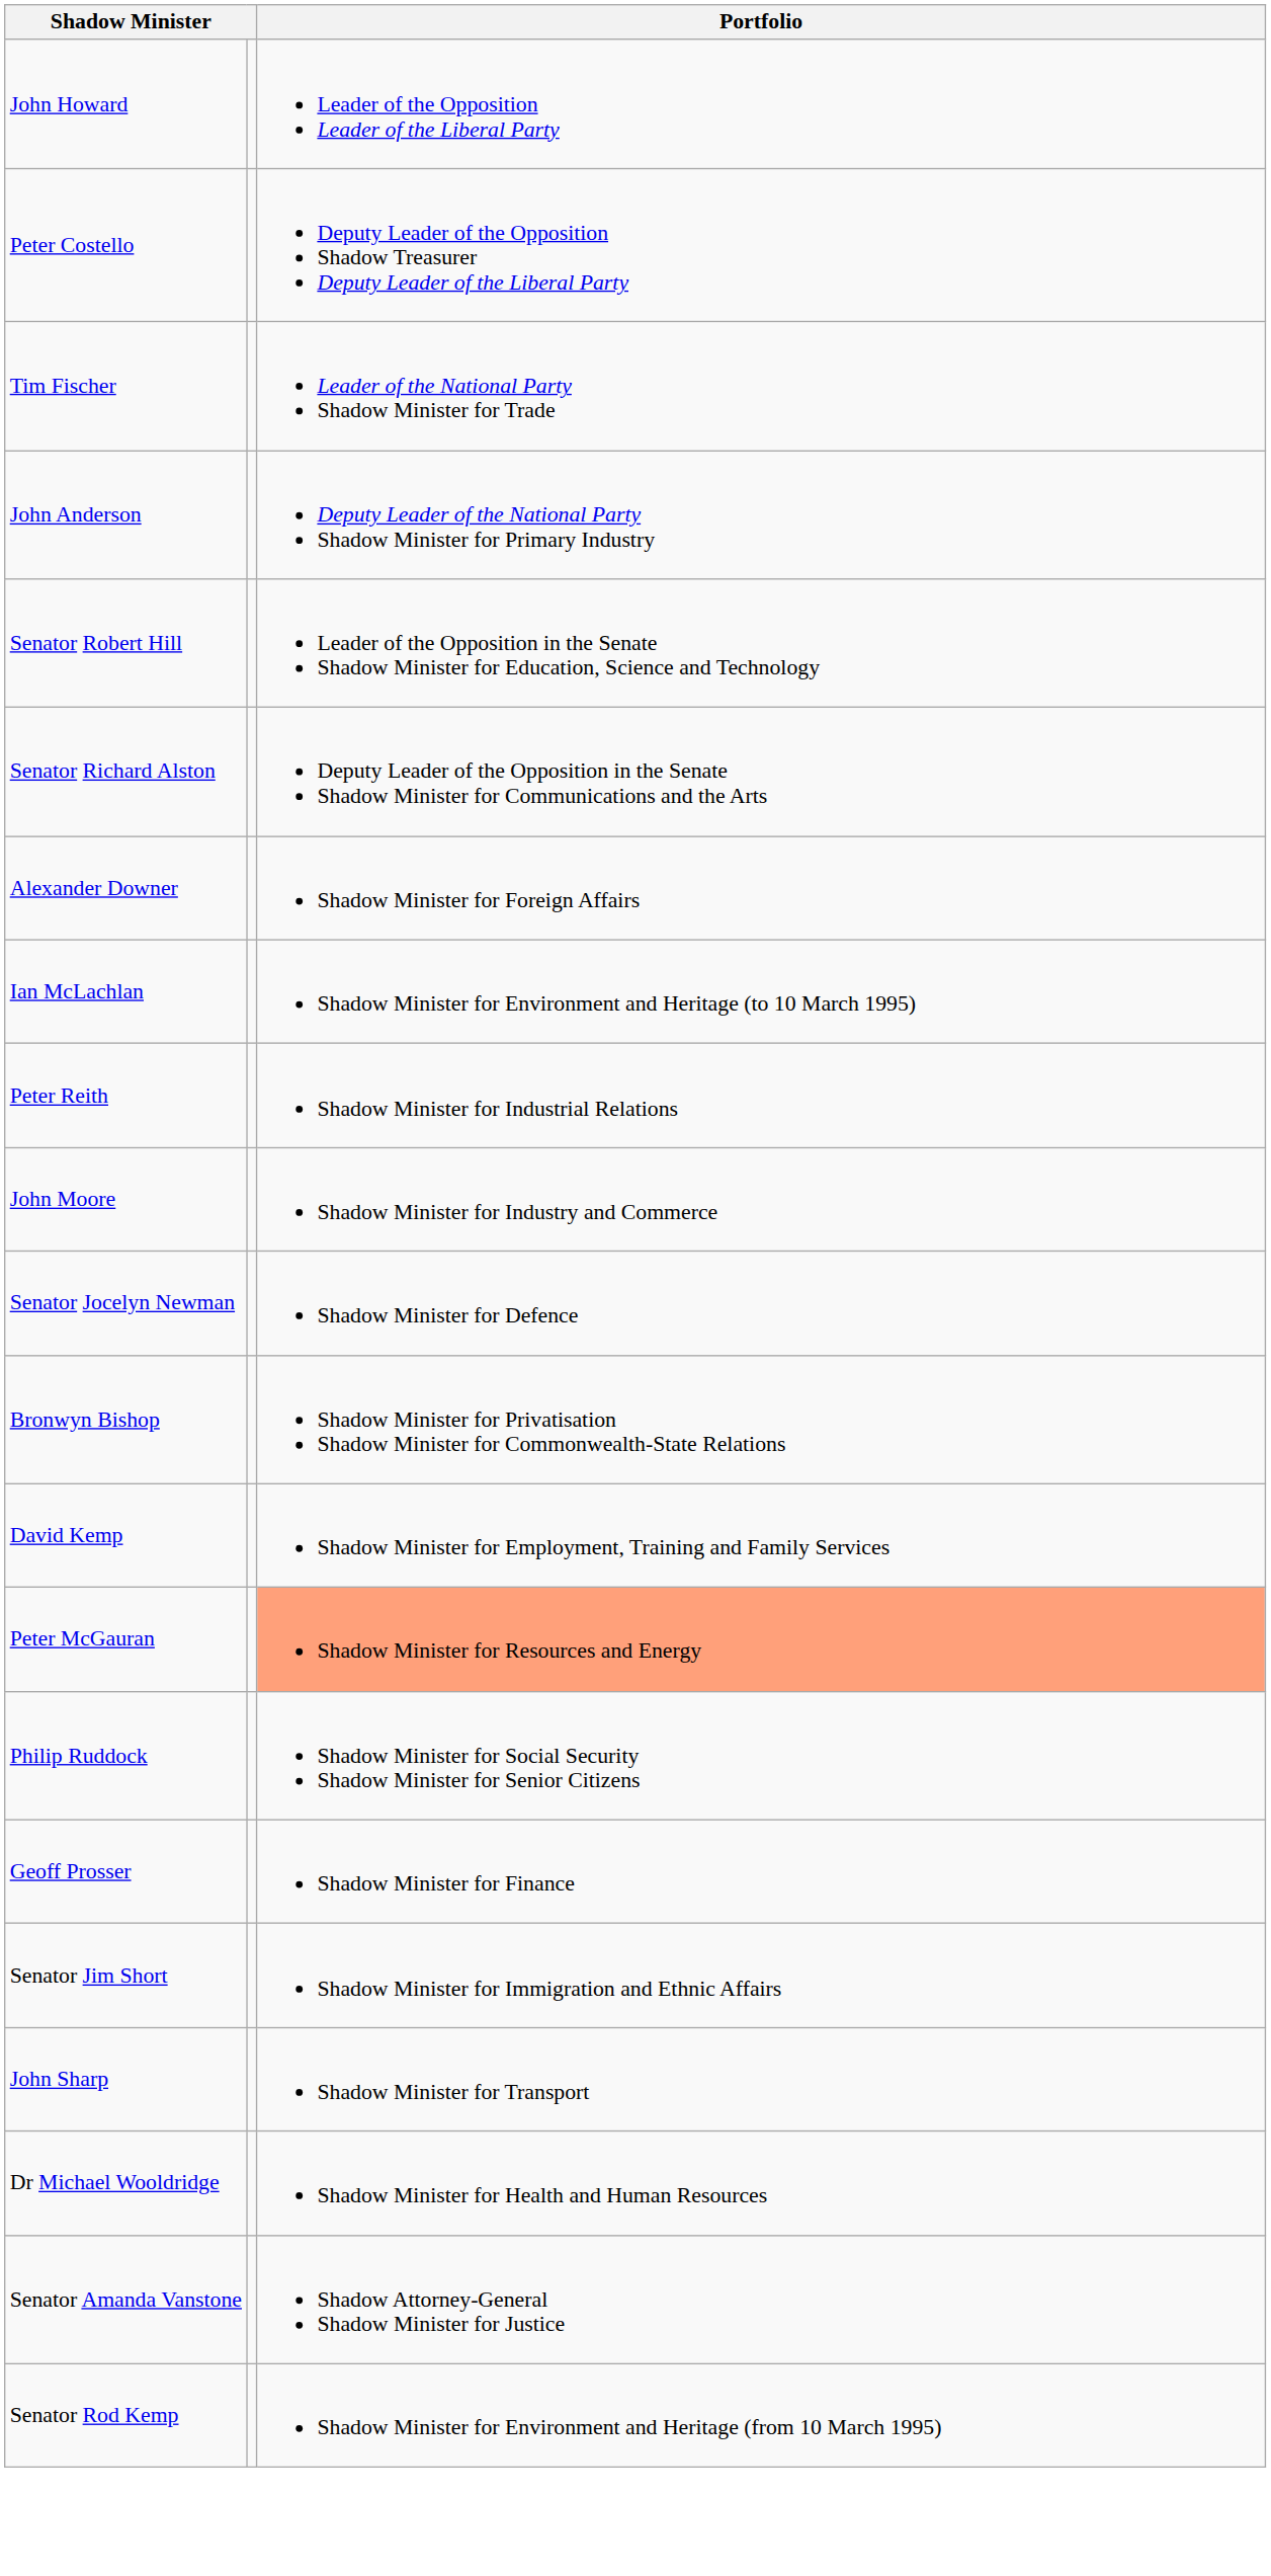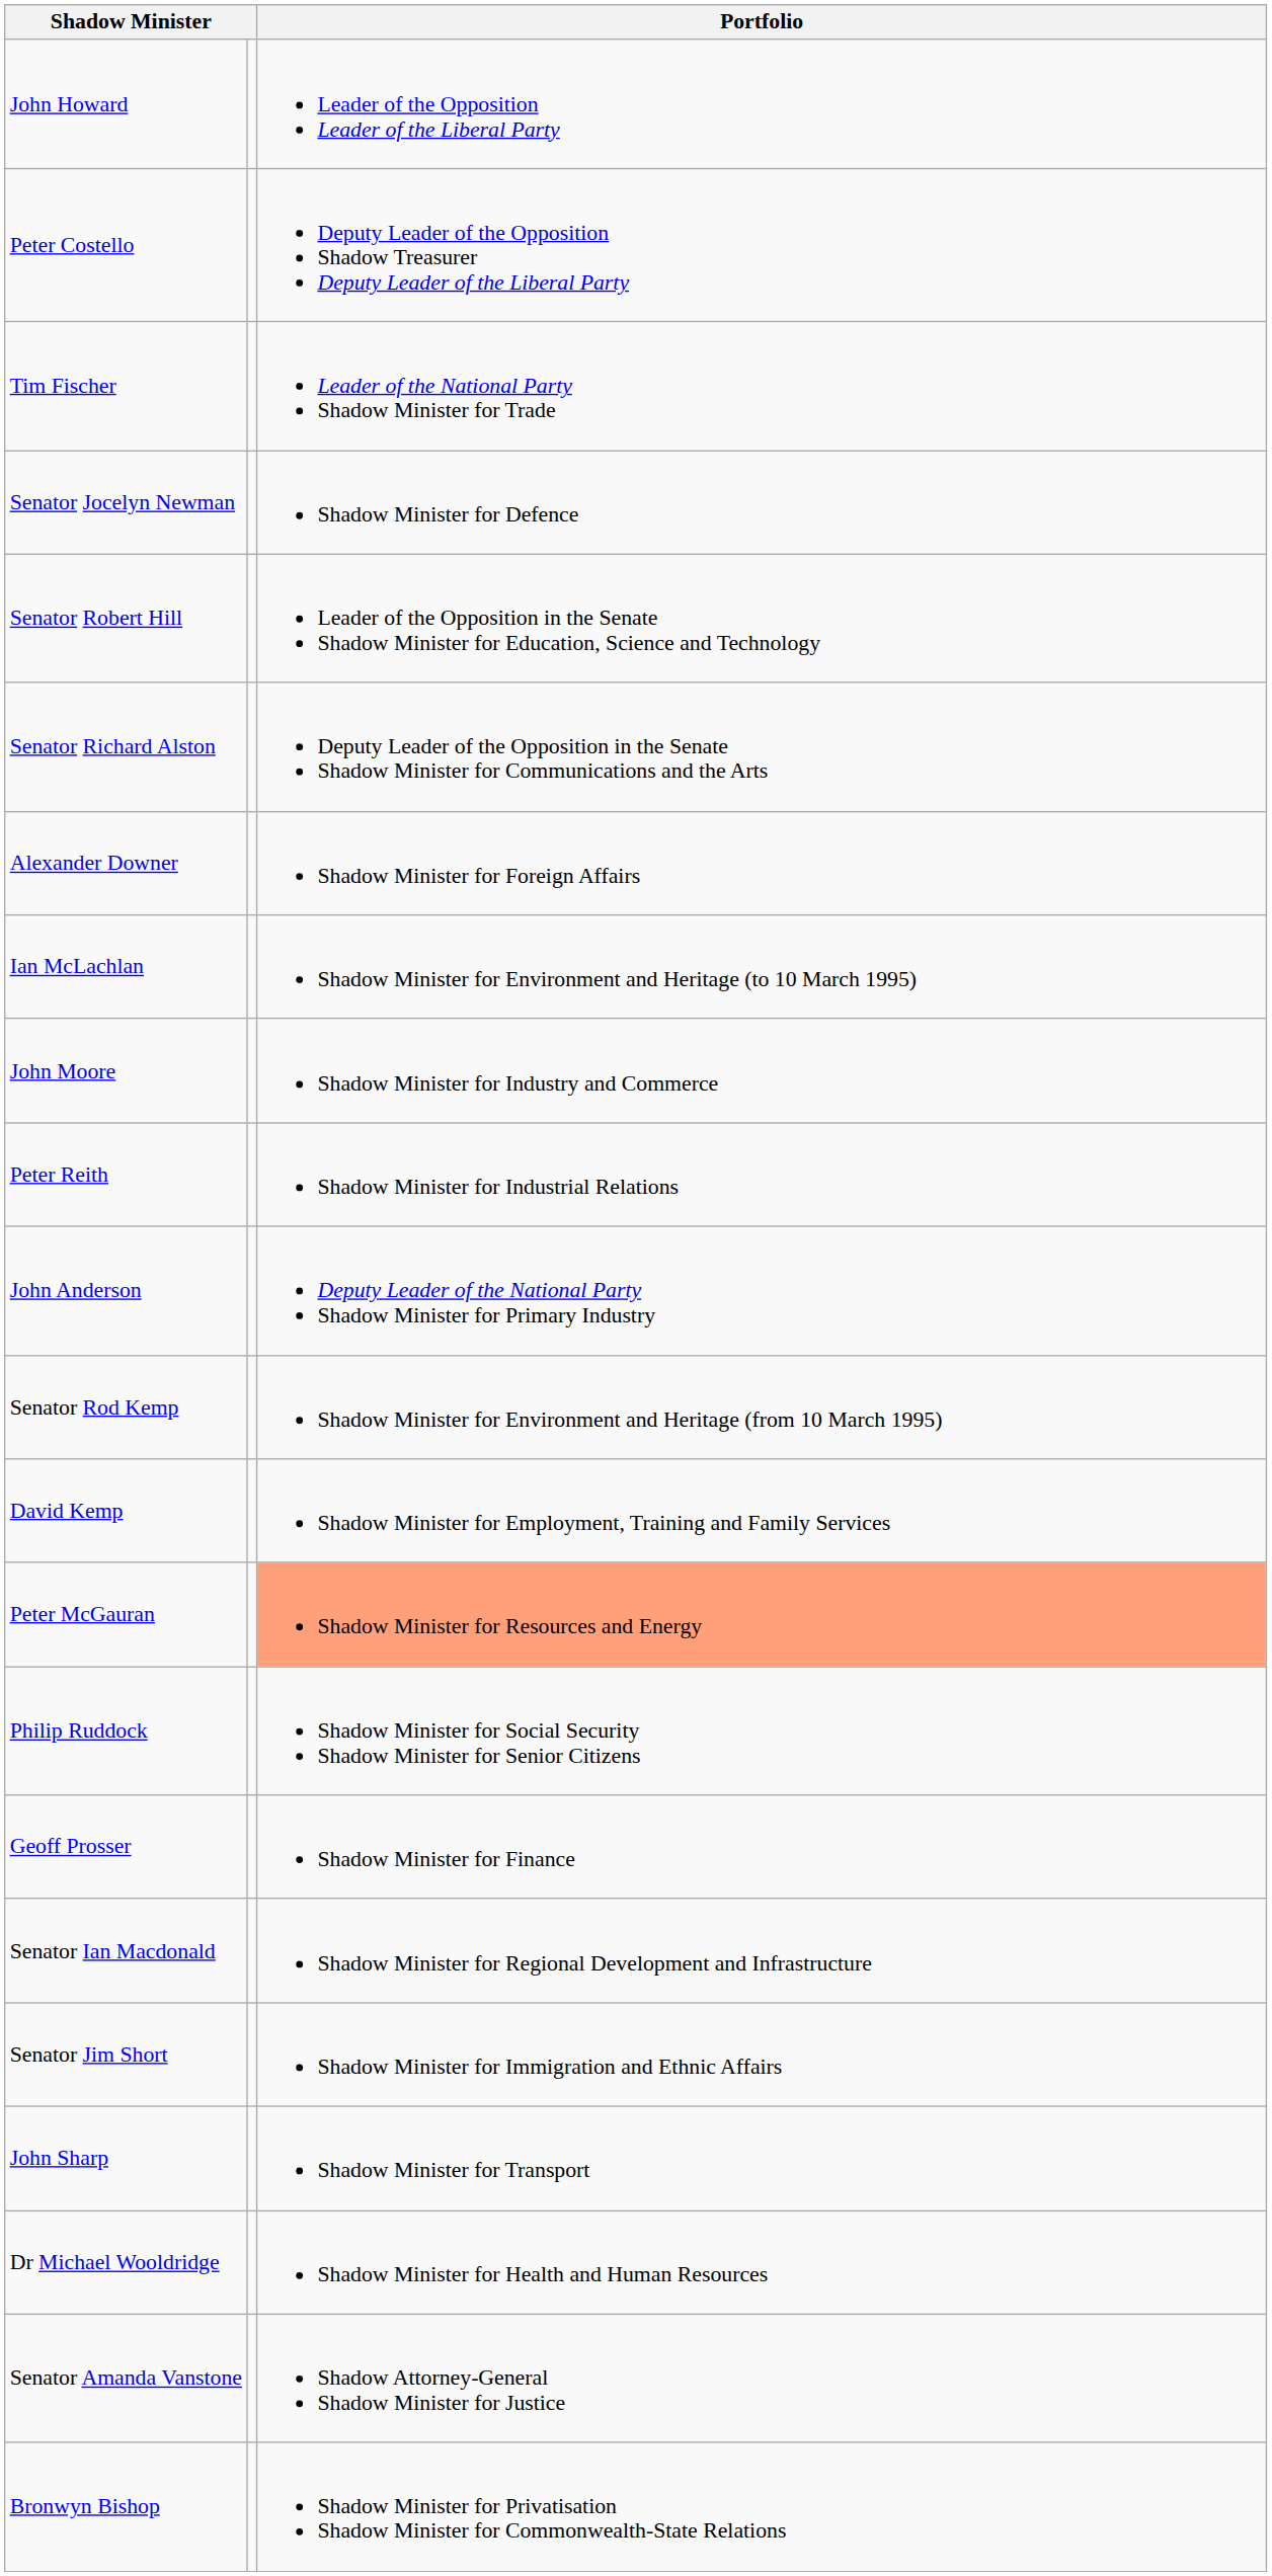rows swapped: John Anderson <-> Senator Jocelyn Newman
rows swapped: John Moore <-> Peter Reith
rows swapped: Bronwyn Bishop <-> Senator Rod Kemp
+ row: Senator Ian Macdonald | Shadow Minister for Regional Development and Infrastructure
